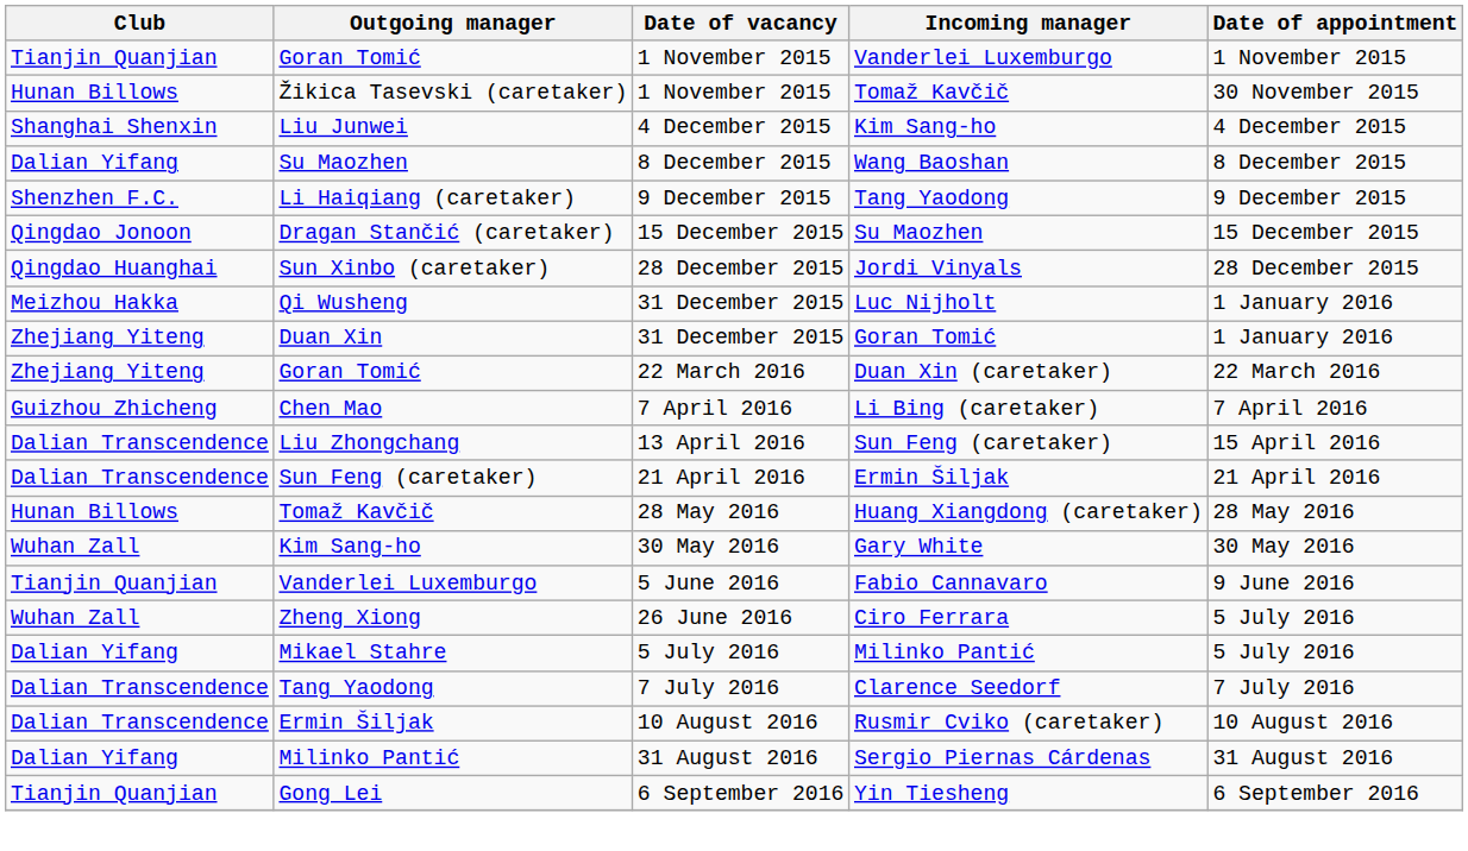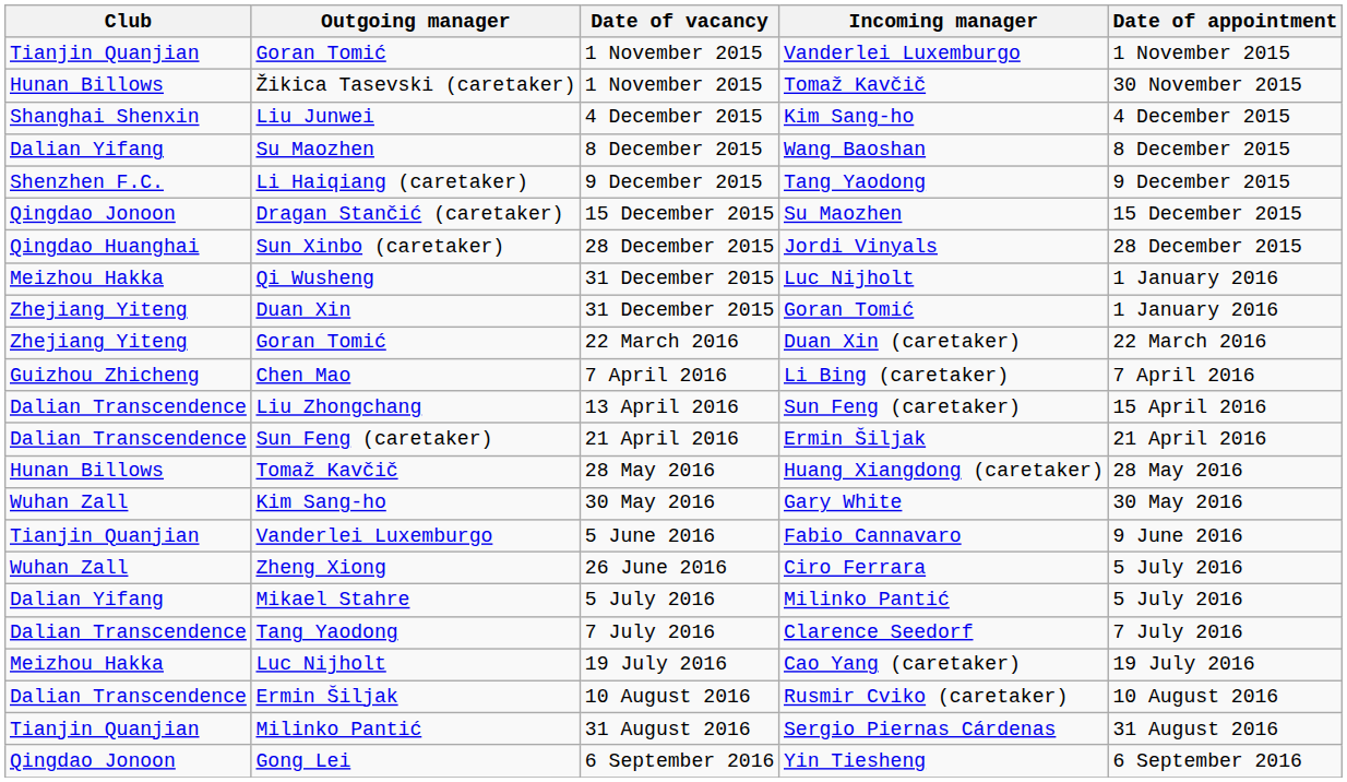+ row: Meizhou Hakka | Luc Nijholt | 19 July 2016 | Cao Yang (caretaker) | 19 July 2016
Sergio Piernas Cárdenas | Club: Dalian Yifang -> Tianjin Quanjian
Yin Tiesheng | Club: Tianjin Quanjian -> Qingdao Jonoon
